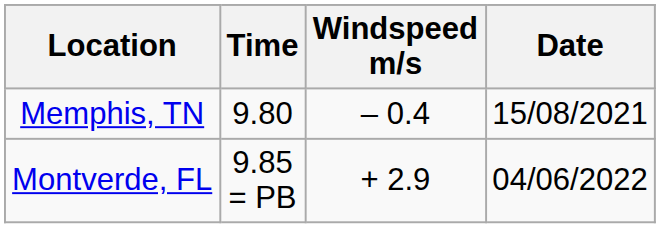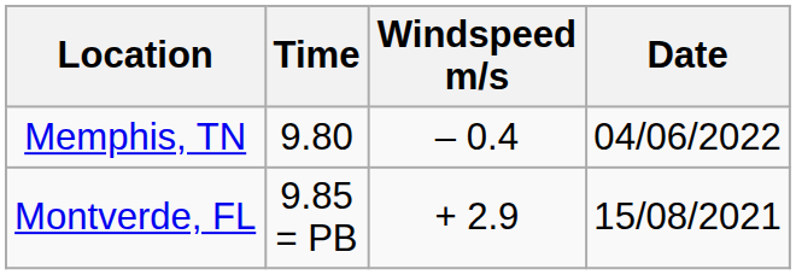Memphis, TN | Date: 15/08/2021 -> 04/06/2022
Montverde, FL | Date: 04/06/2022 -> 15/08/2021
